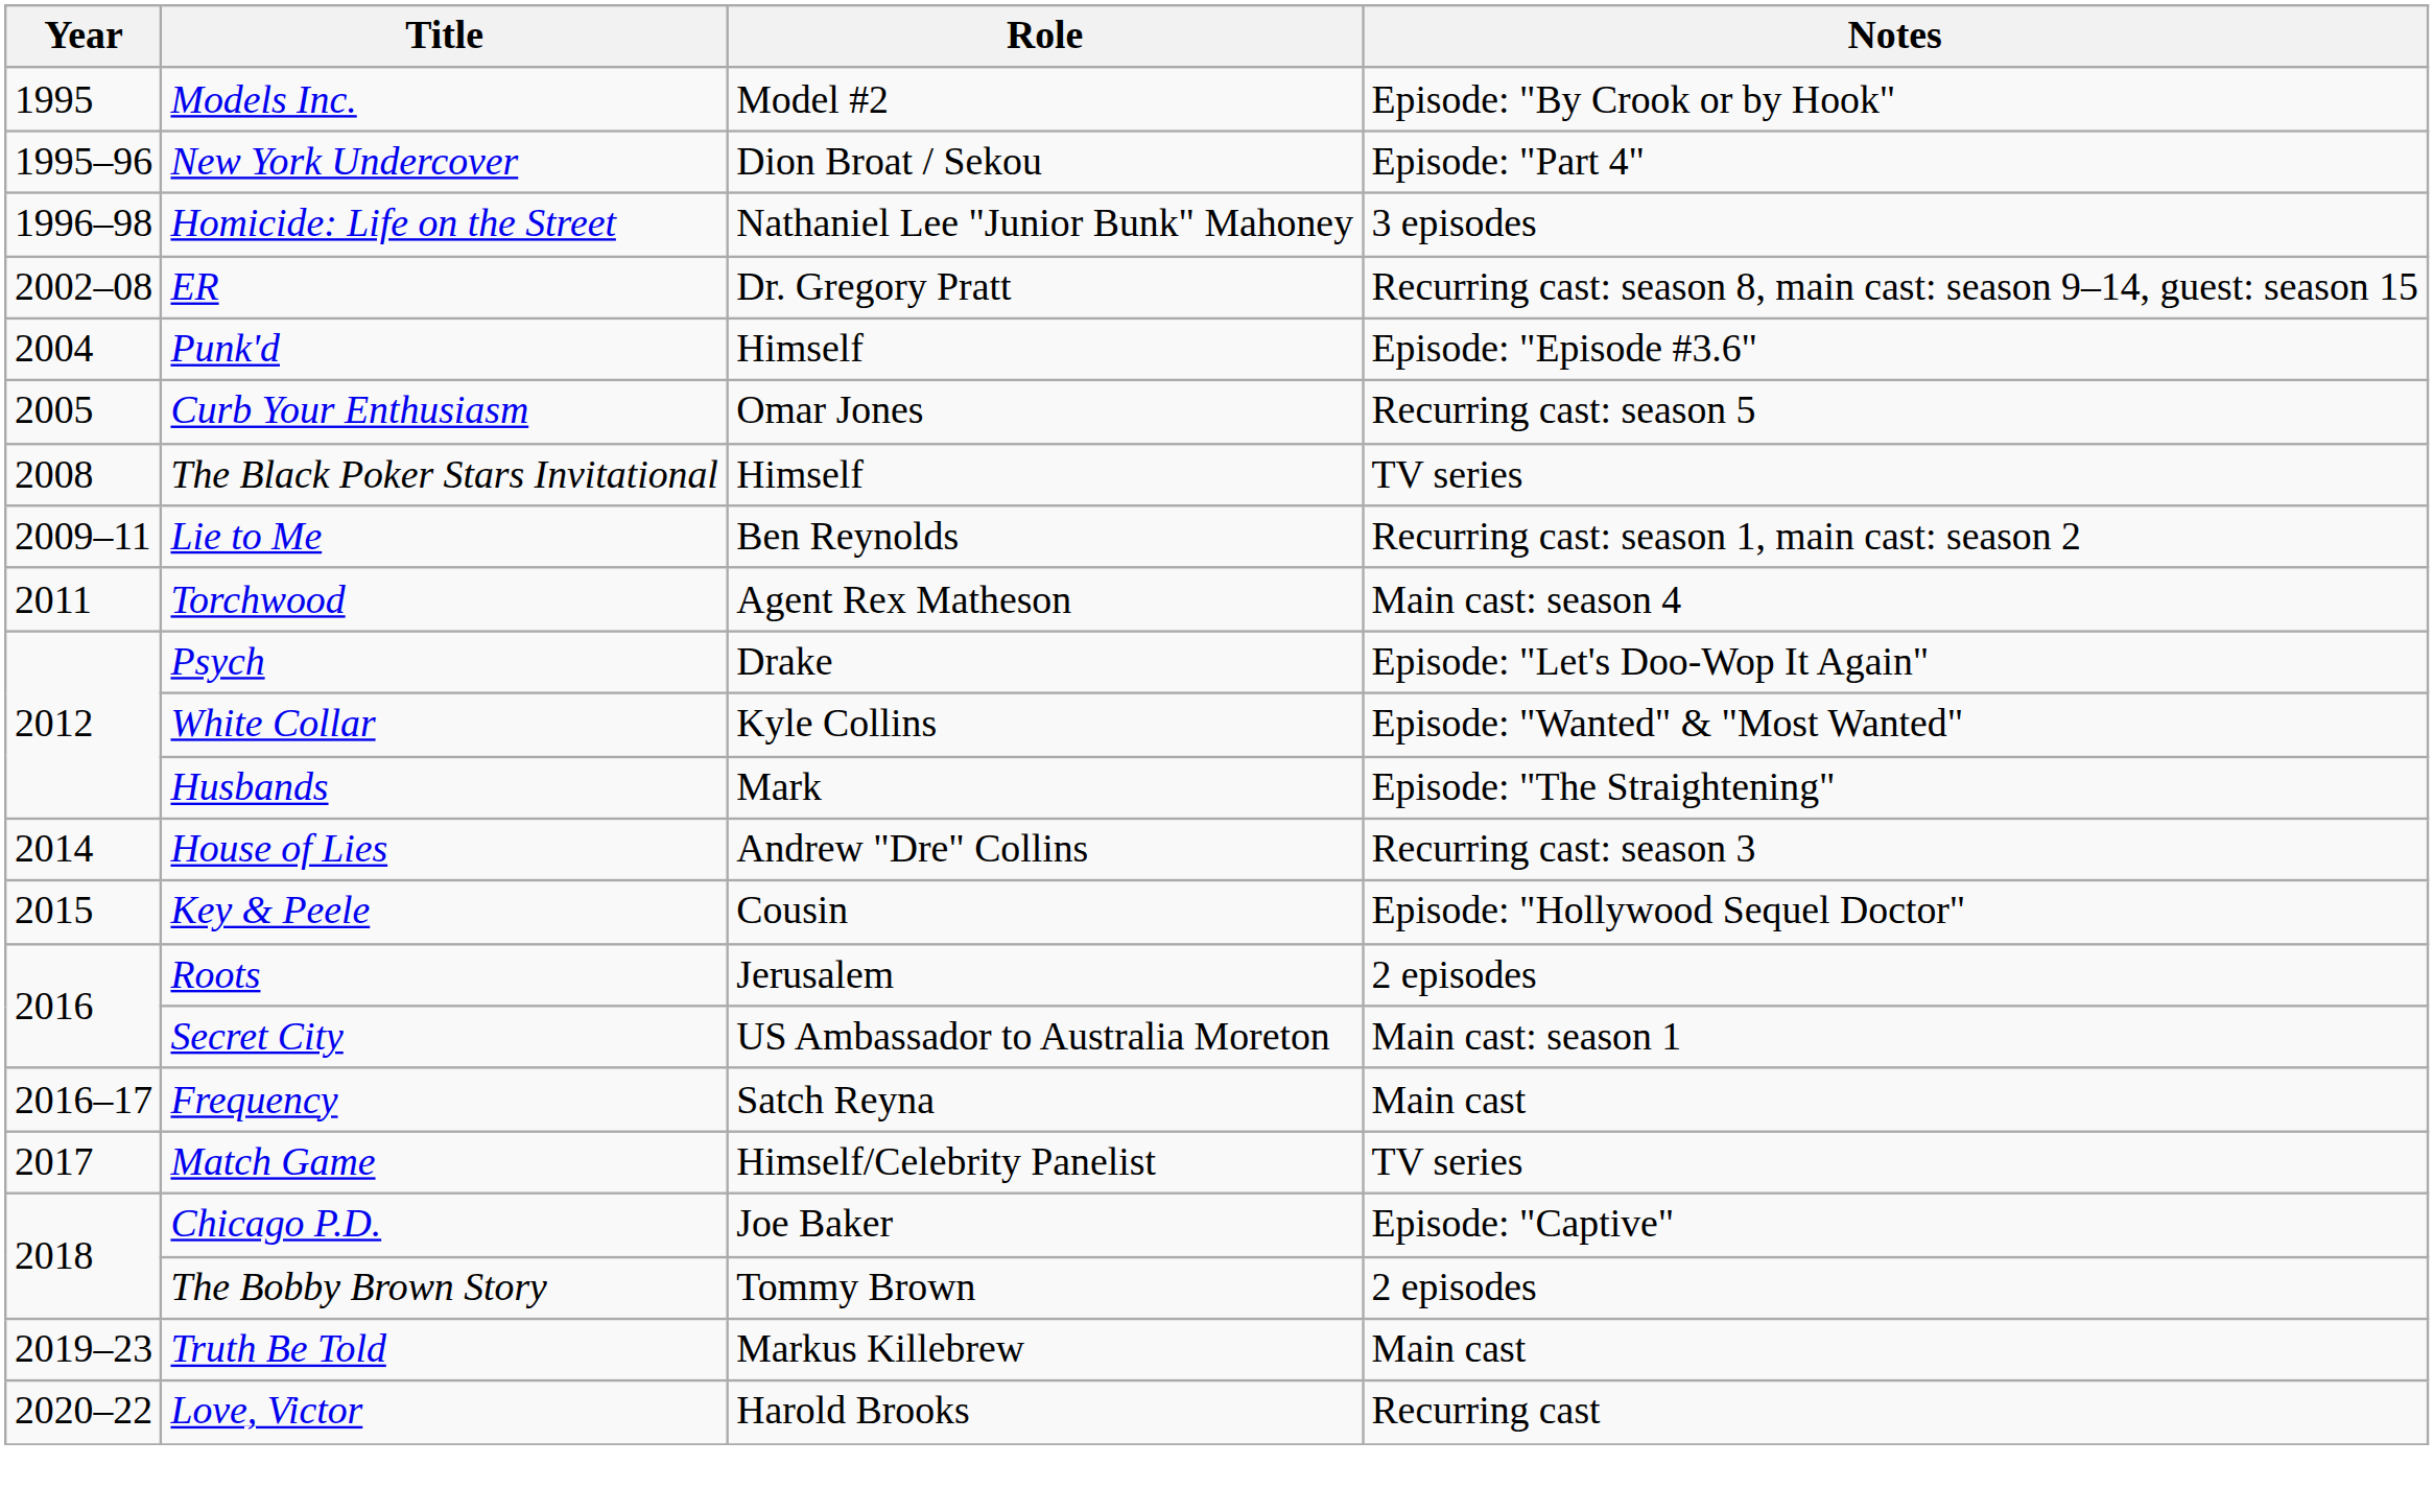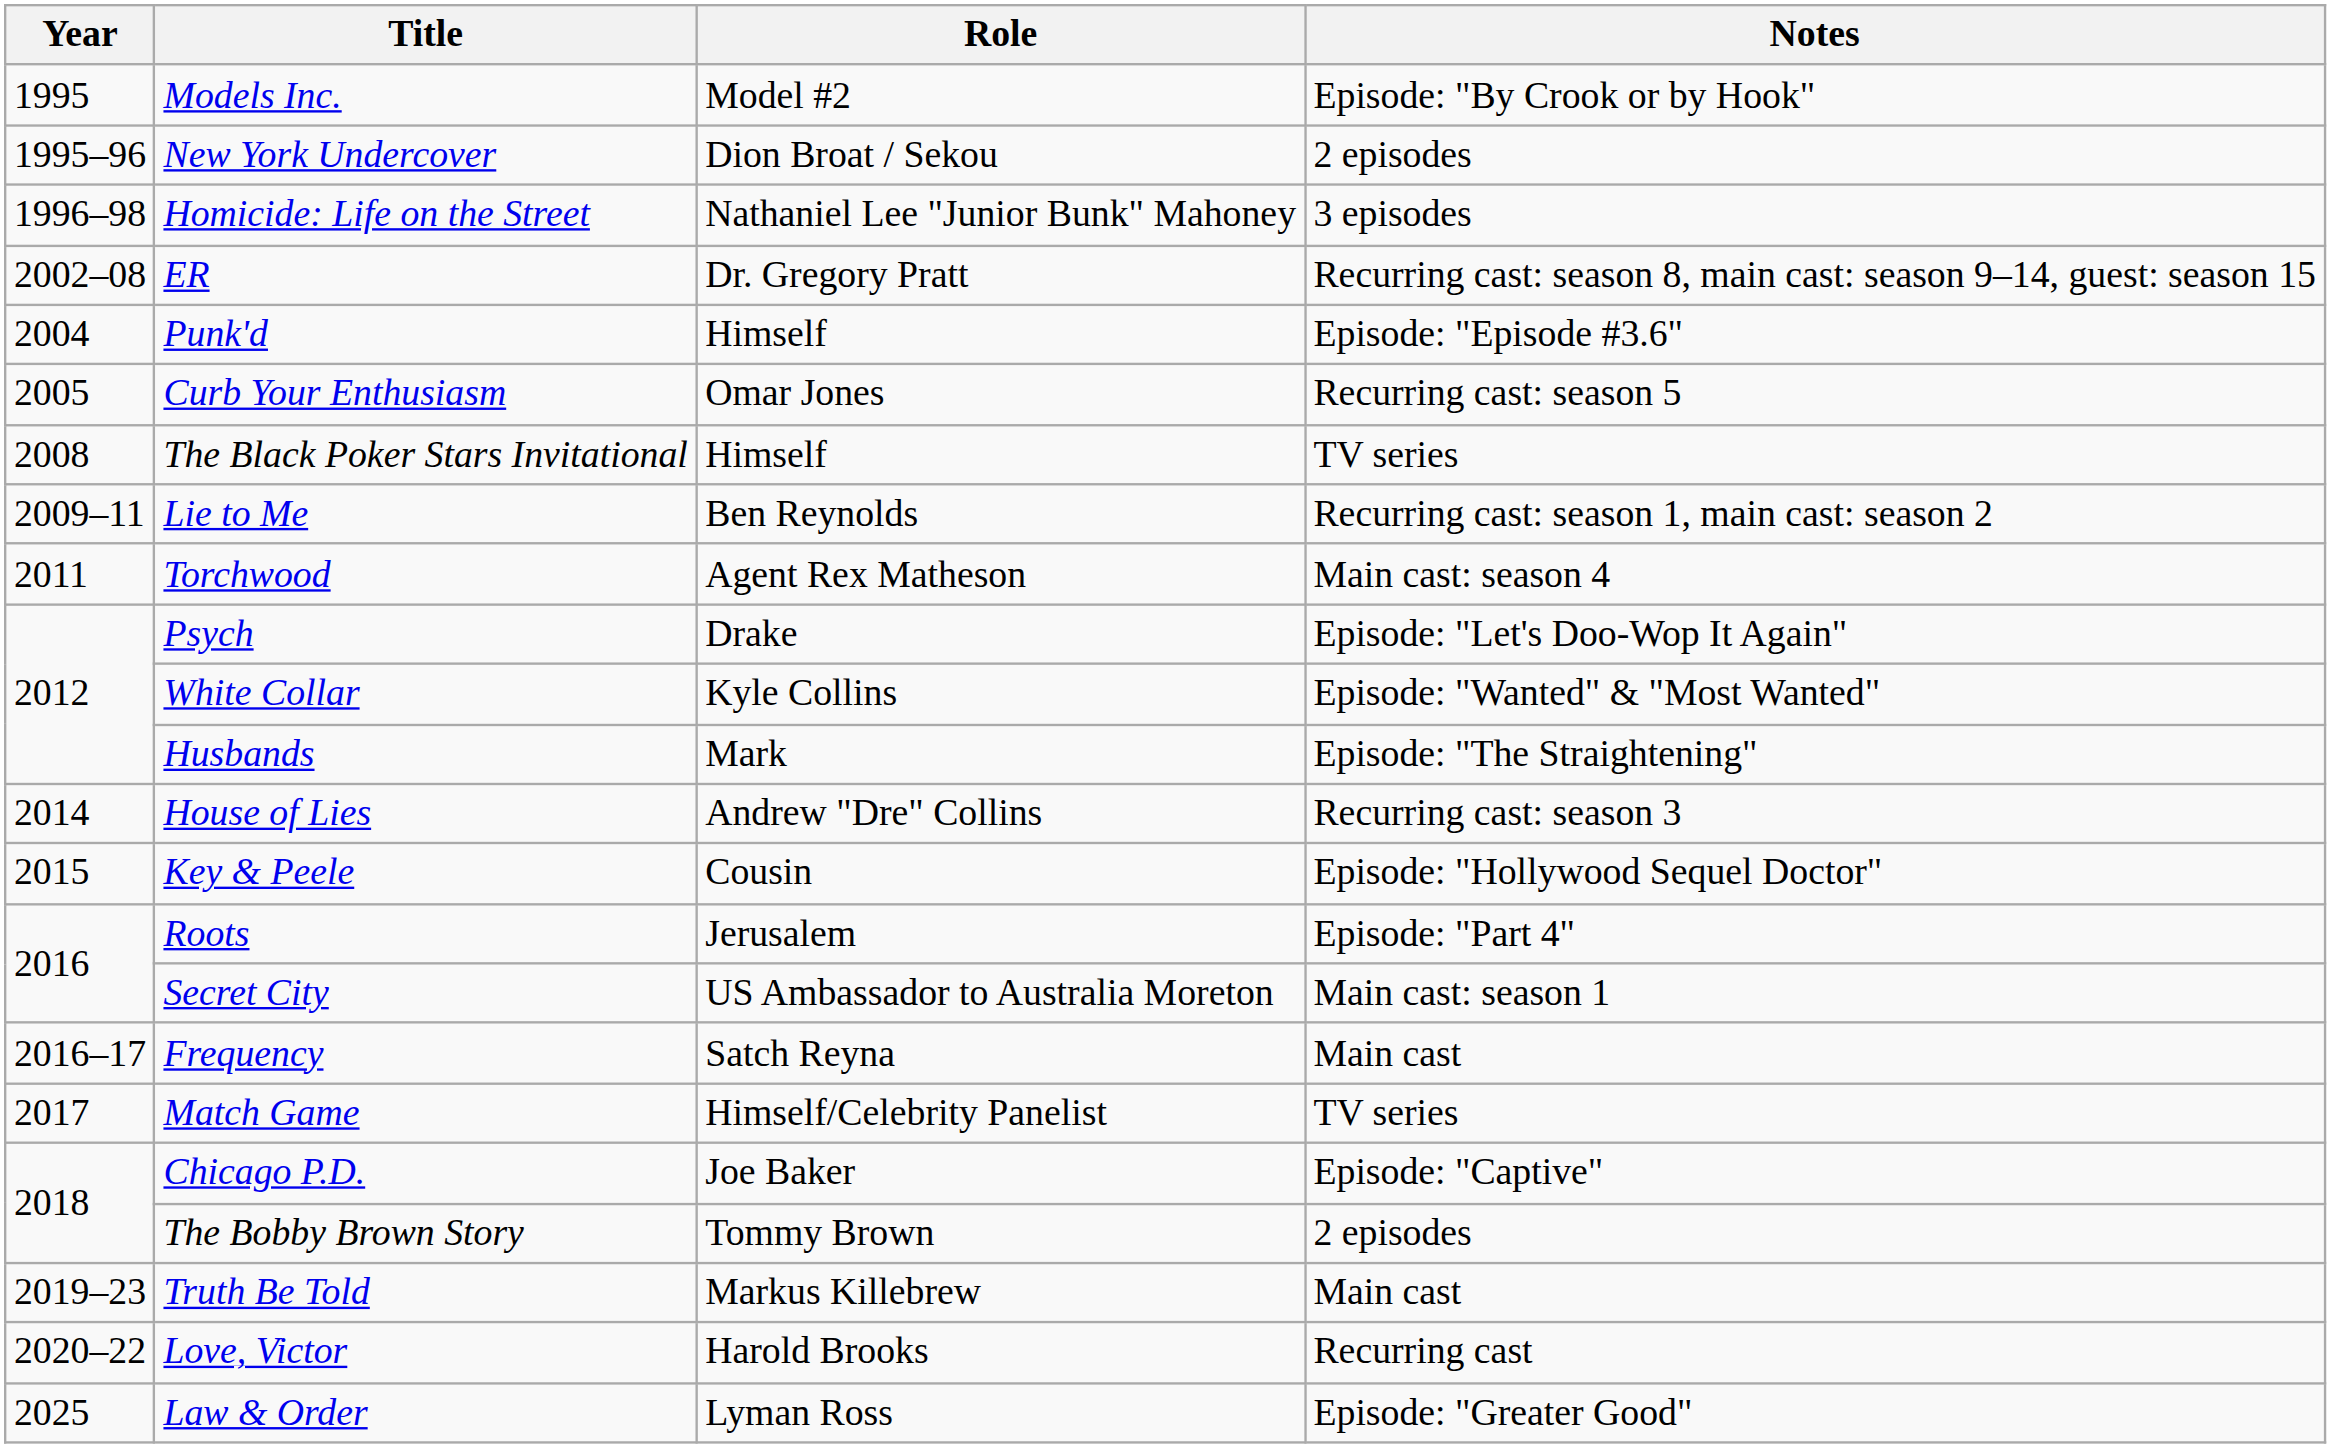New York Undercover | Notes: Episode: "Part 4" -> 2 episodes
Roots | Notes: 2 episodes -> Episode: "Part 4"
+ row: 2025 | Law & Order | Lyman Ross | Episode: "Greater Good"
